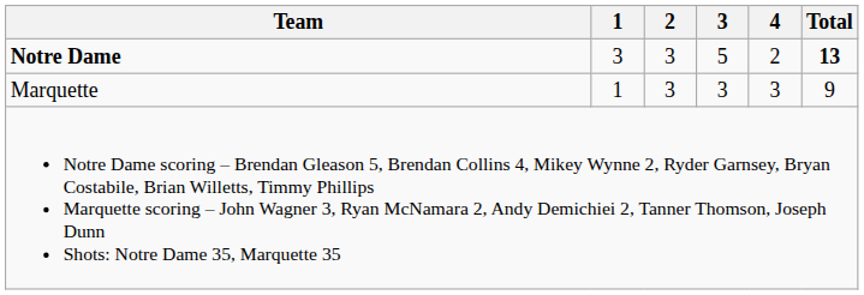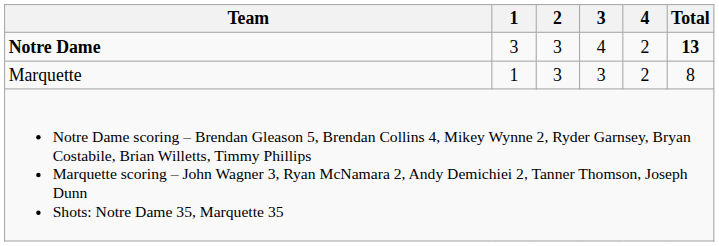Notre Dame | 3: 5 -> 4
Marquette | 4: 3 -> 2
Marquette | Total: 9 -> 8
